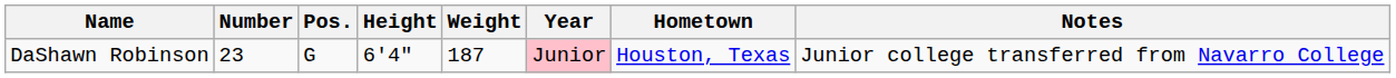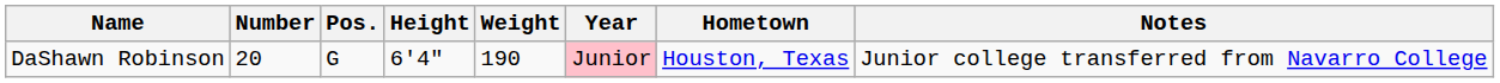DaShawn Robinson | Number: 23 -> 20
DaShawn Robinson | Weight: 187 -> 190
